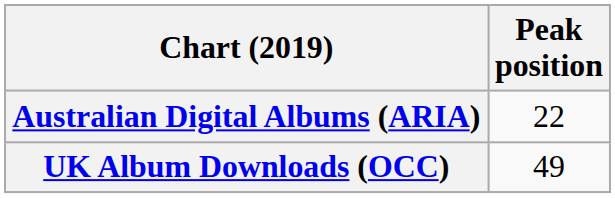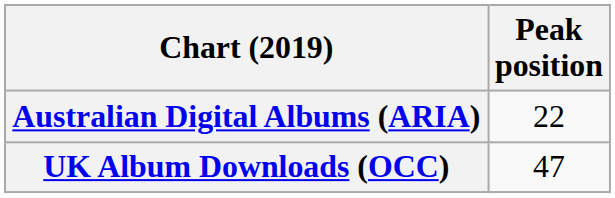UK Album Downloads (OCC) | Peak position: 49 -> 47
